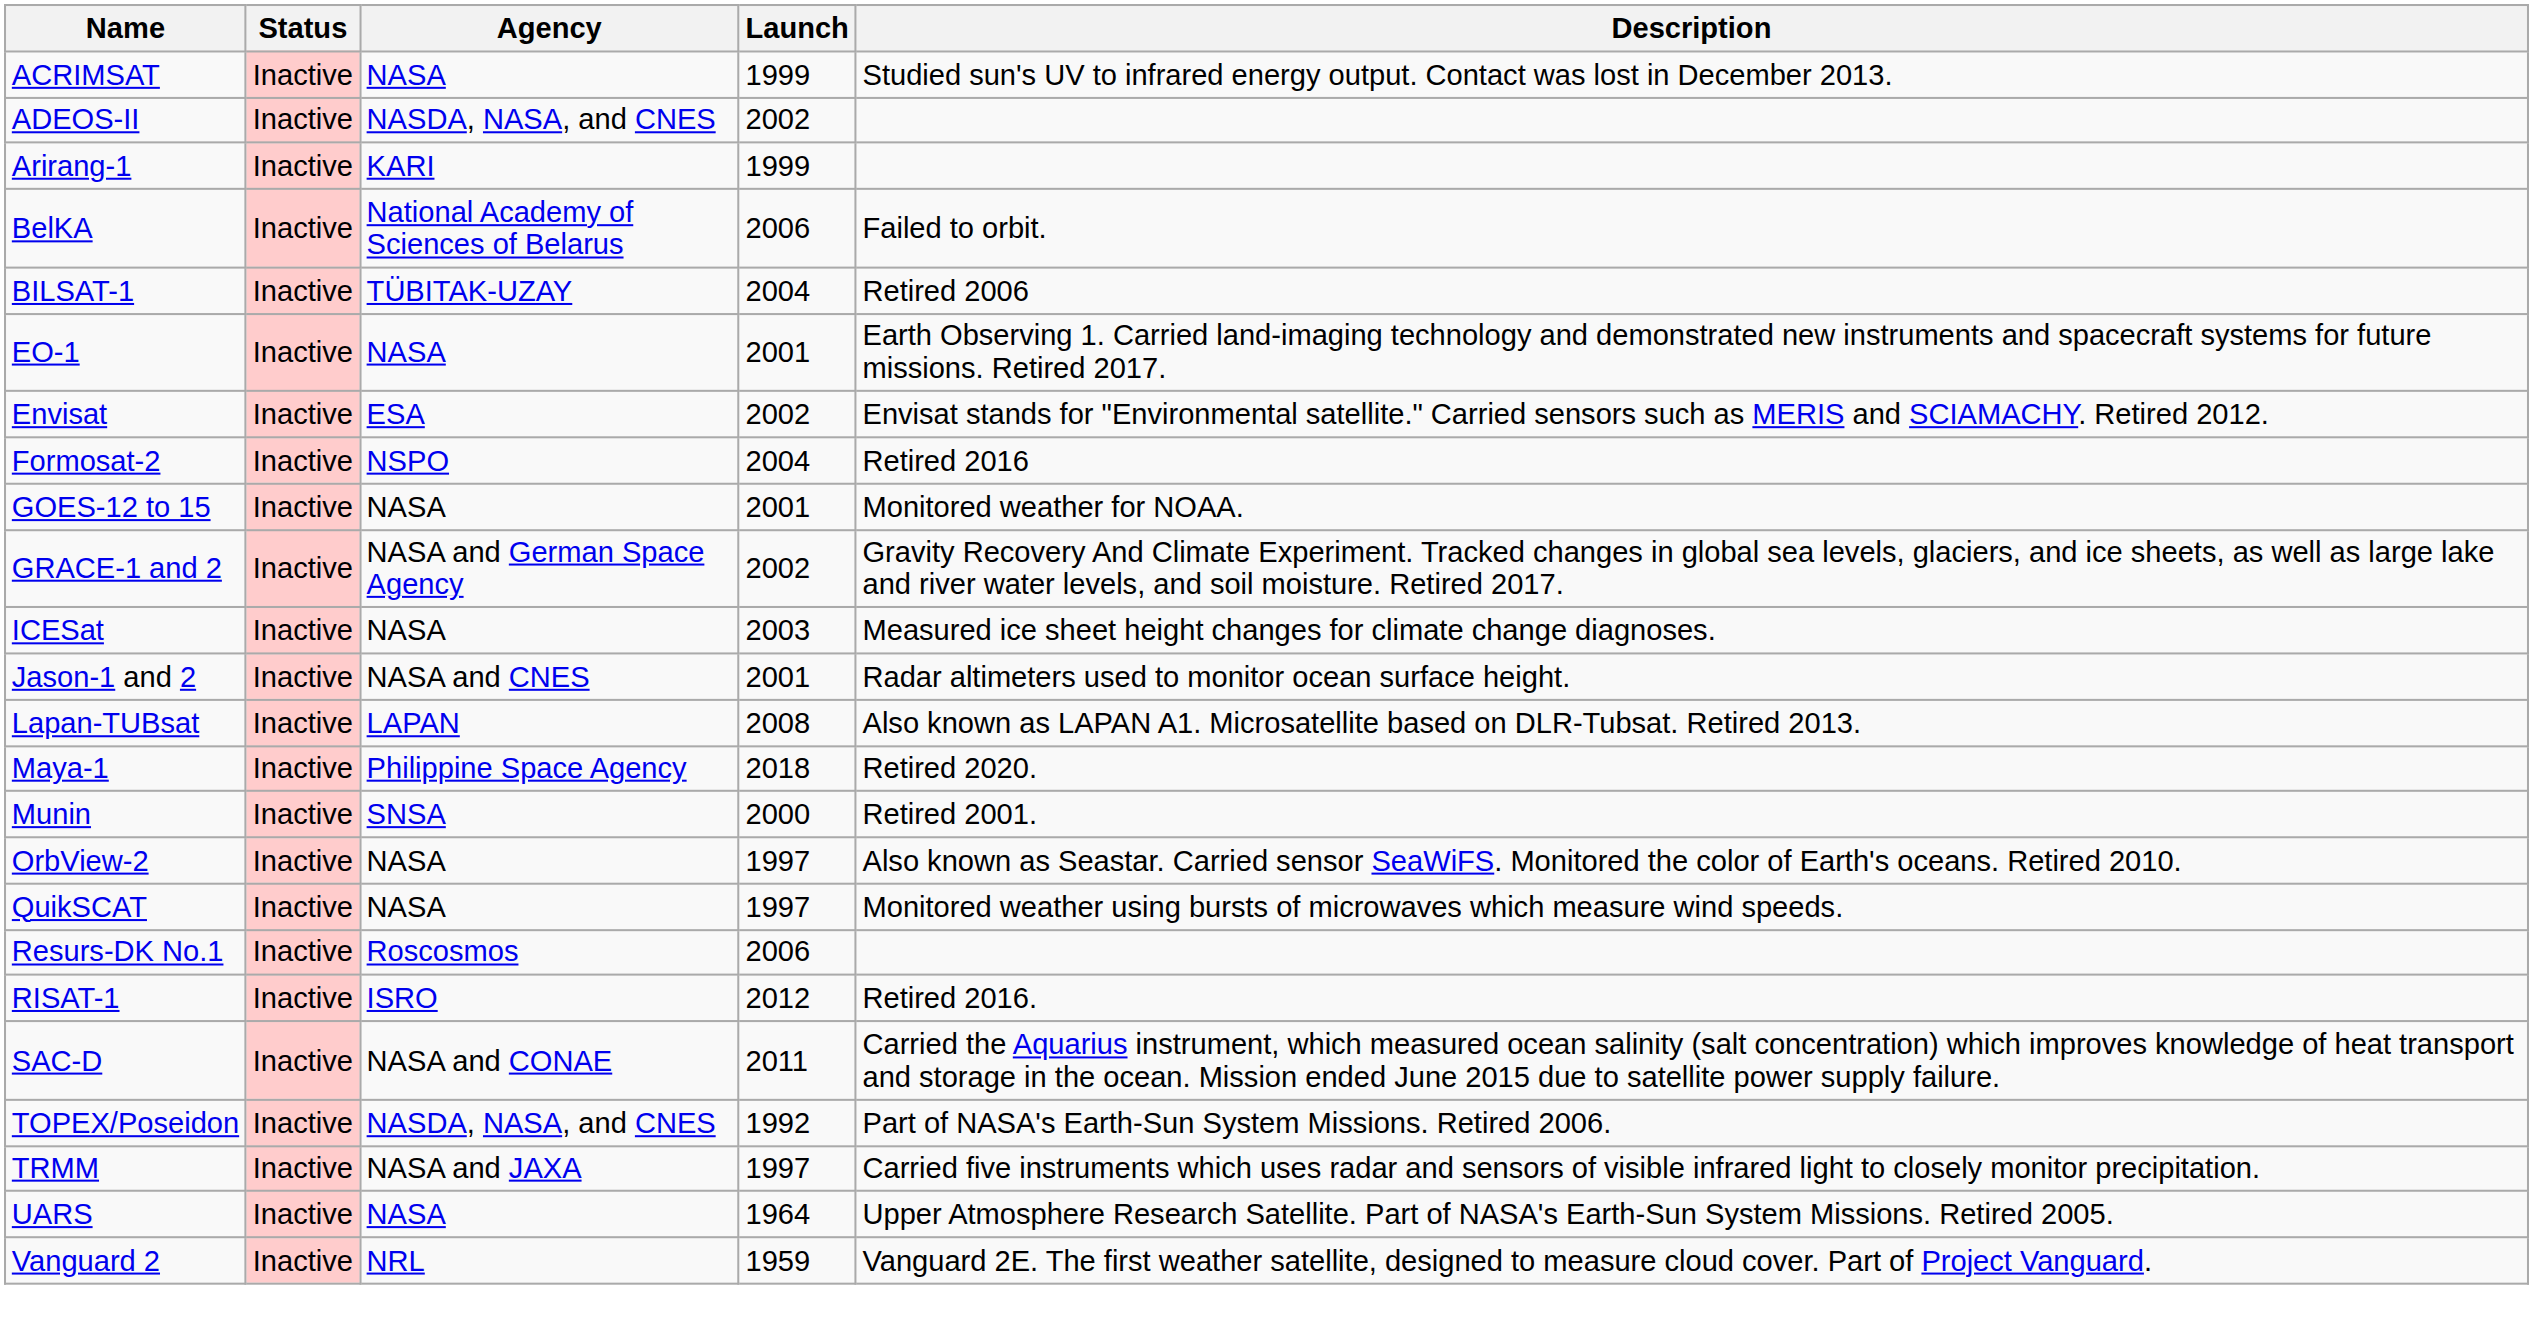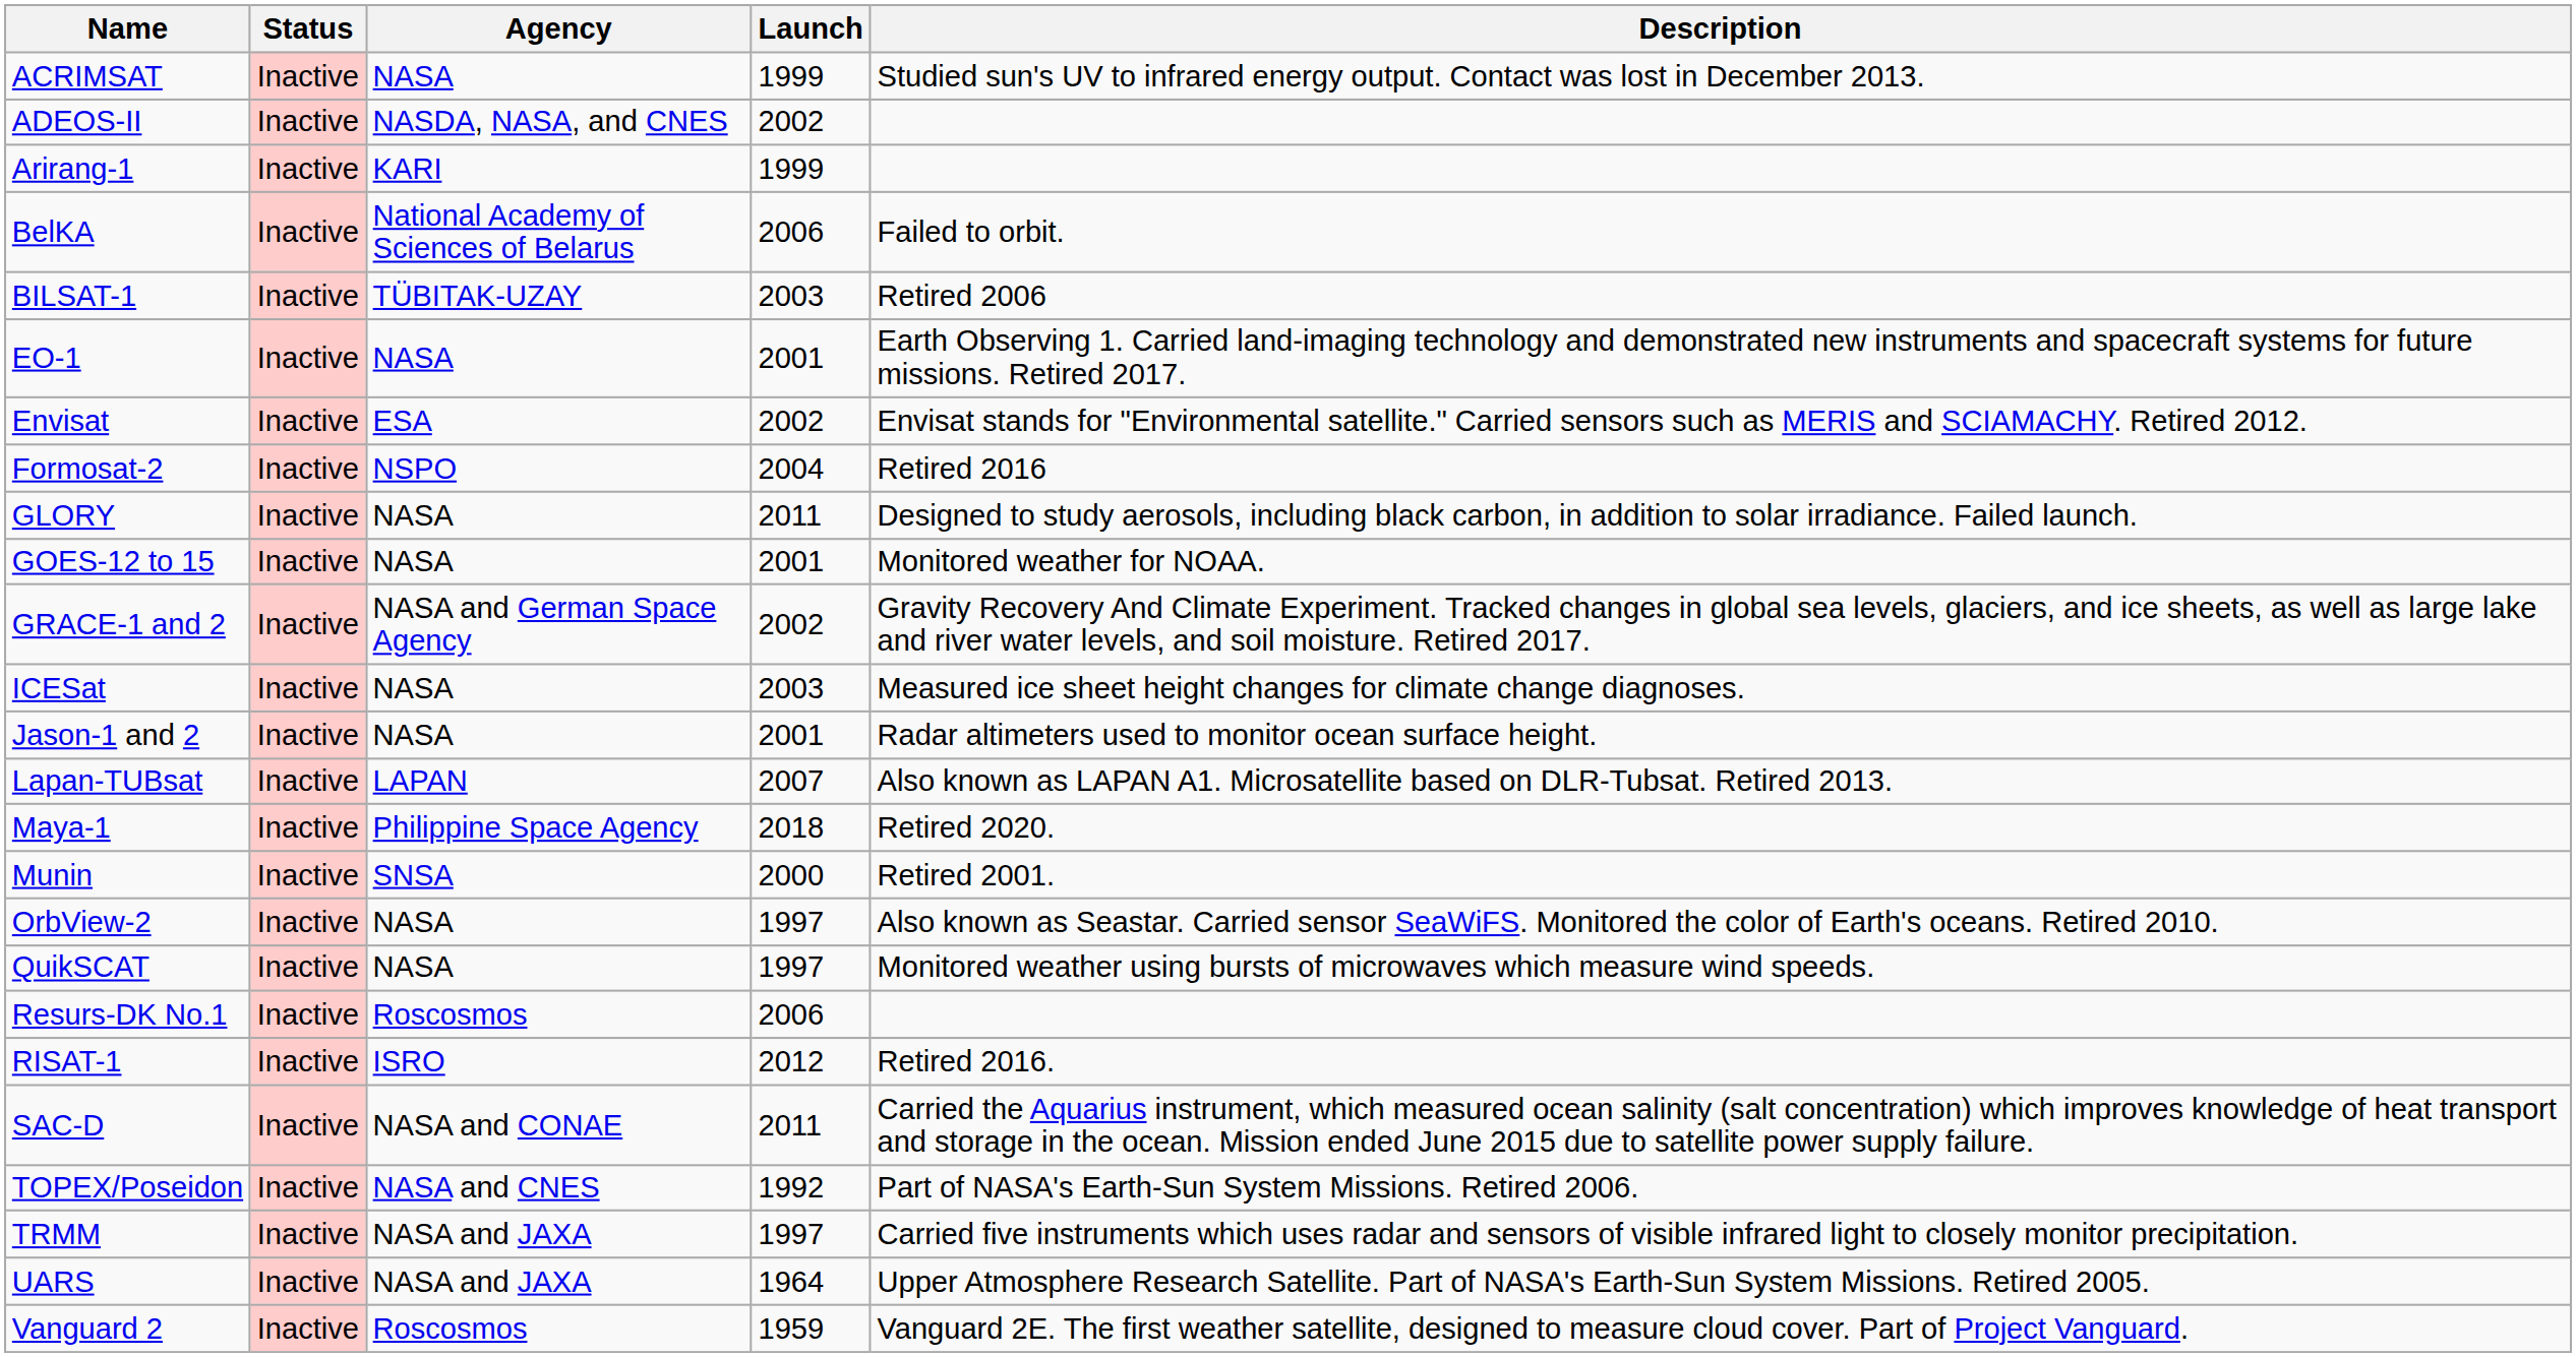BILSAT-1 | Launch: 2004 -> 2003
+ row: GLORY | Inactive | NASA | 2011 | Designed to study aerosols, including black carbon, in addition to solar irradiance. Failed launch.
Jason-1 and 2 | Agency: NASA and CNES -> NASA
Lapan-TUBsat | Launch: 2008 -> 2007
TOPEX/Poseidon | Agency: NASDA, NASA, and CNES -> NASA and CNES
UARS | Agency: NASA -> NASA and JAXA
Vanguard 2 | Agency: NRL -> Roscosmos
